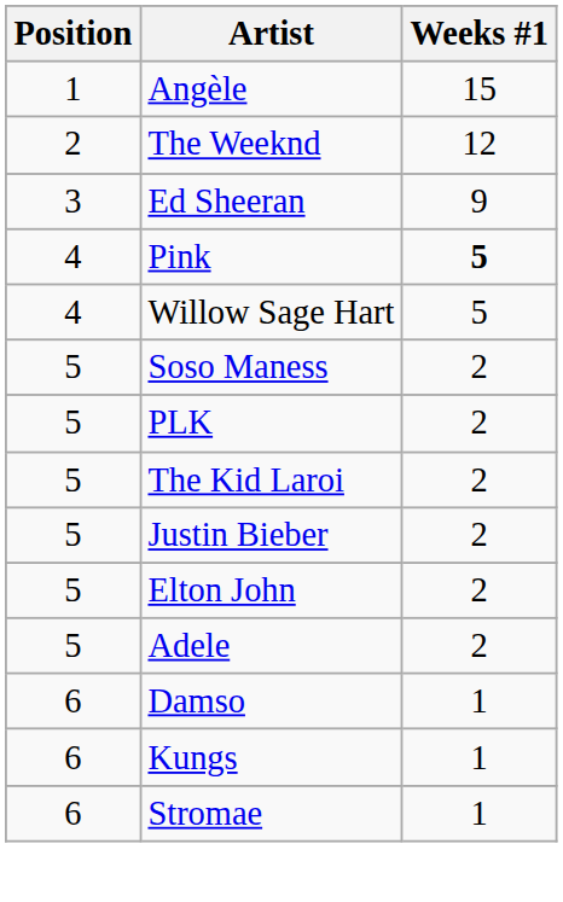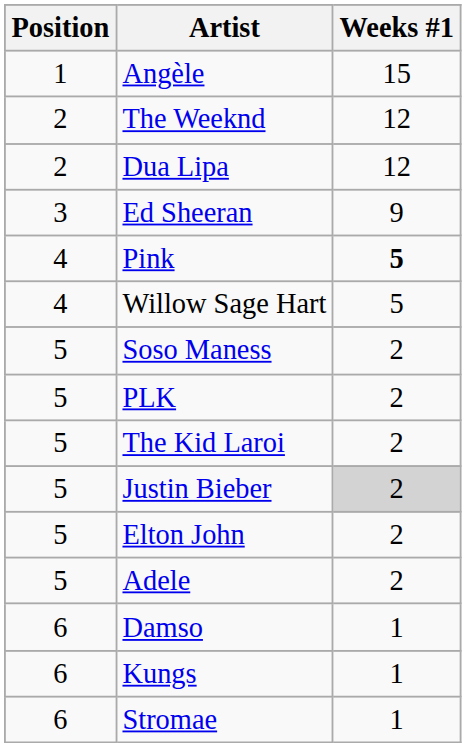+ row: 2 | Dua Lipa | 12
Justin Bieber | Weeks #1: no background -> lightgrey background
